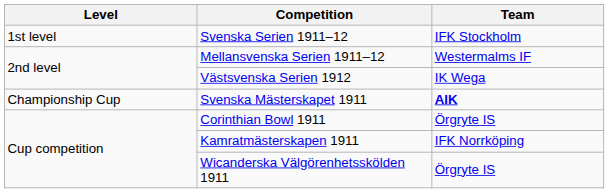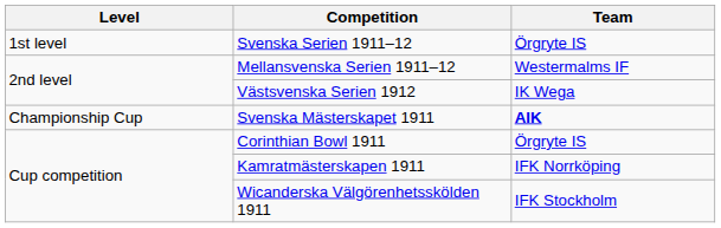Svenska Serien 1911–12 | Team: IFK Stockholm -> Örgryte IS
Wicanderska Välgörenhetsskölden 1911 | Team: Örgryte IS -> IFK Stockholm
